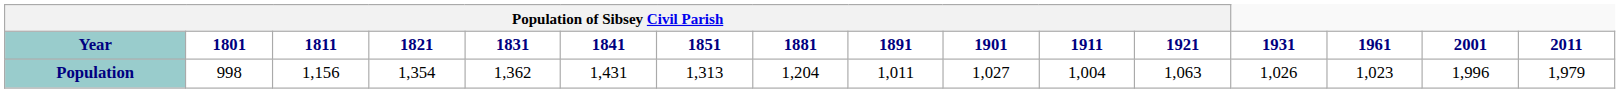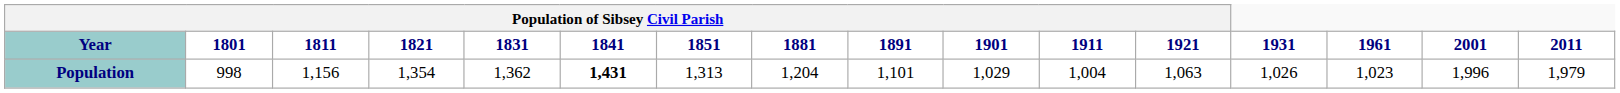Population | Population of Sibsey Civil Parish / 1841: normal -> bold
Population | Population of Sibsey Civil Parish / 1891: 1,011 -> 1,101
Population | Population of Sibsey Civil Parish / 1901: 1,027 -> 1,029
